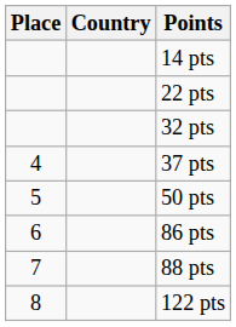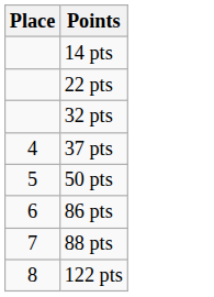- column: Country
